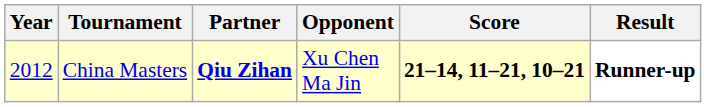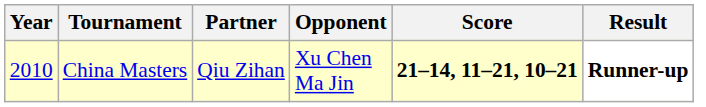China Masters | Year: 2012 -> 2010
China Masters | Partner: bold -> normal
